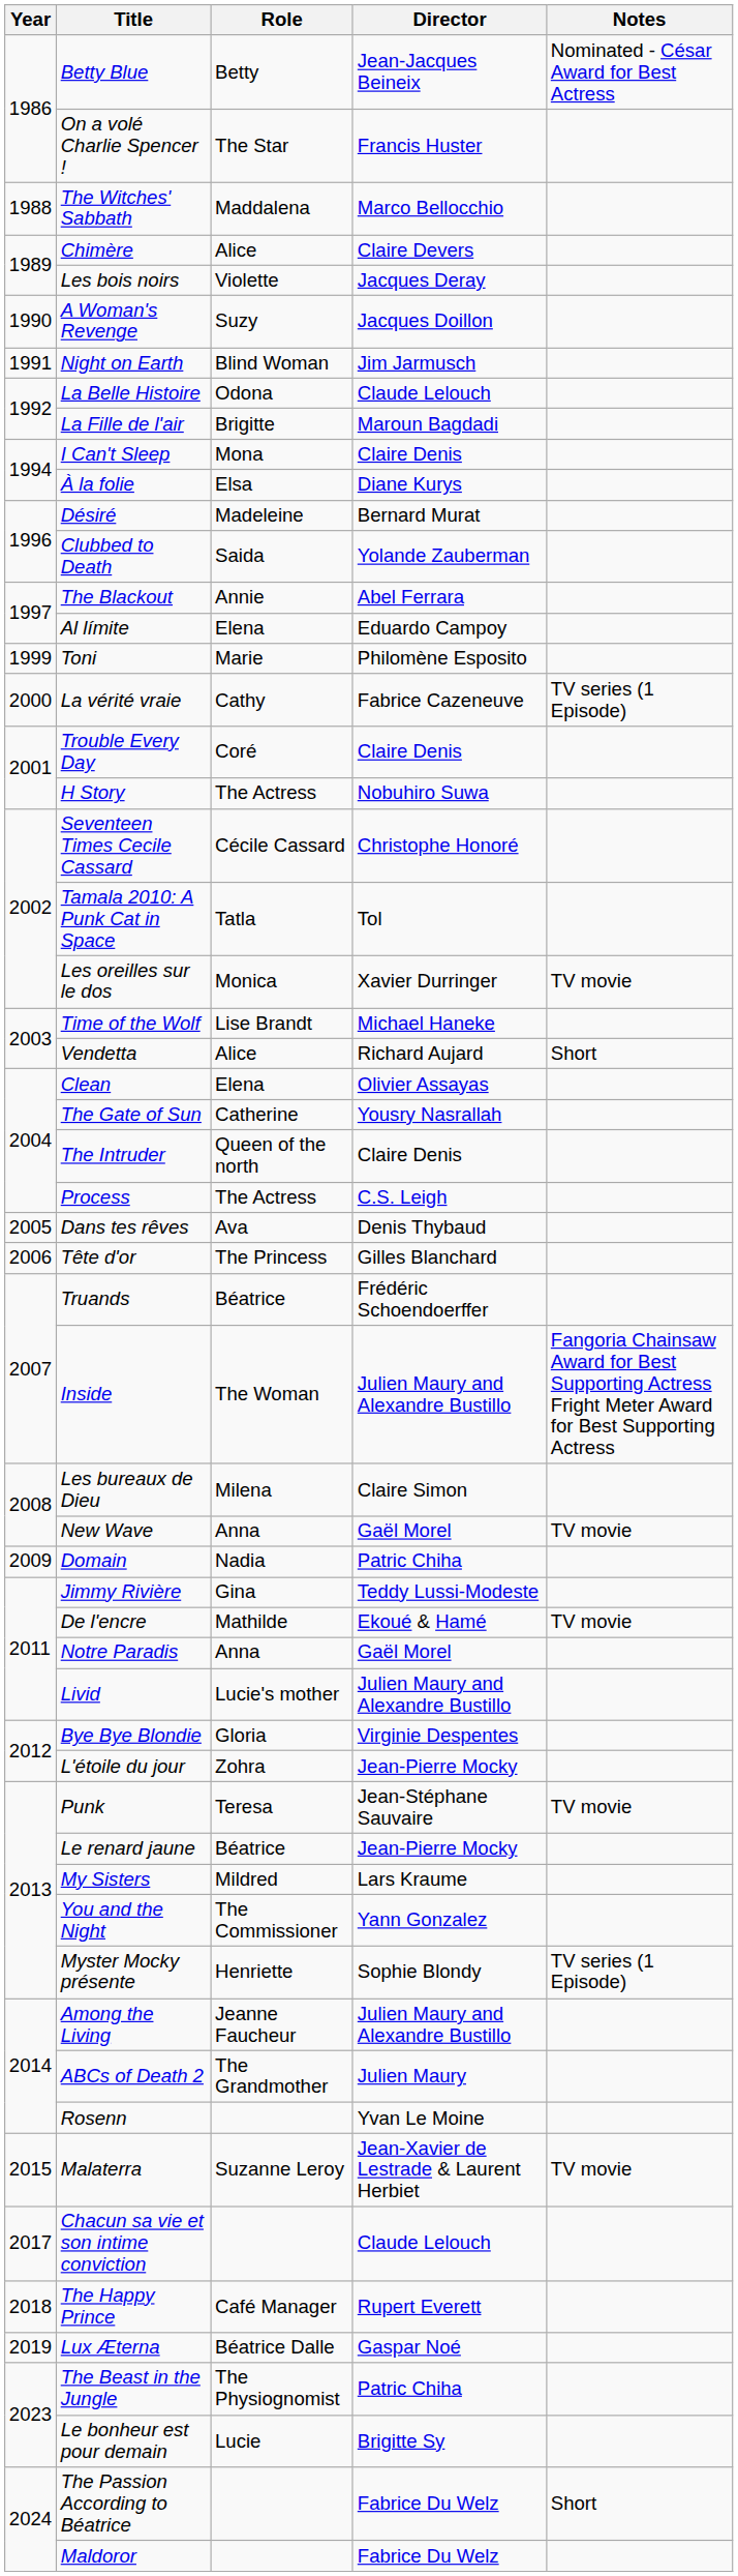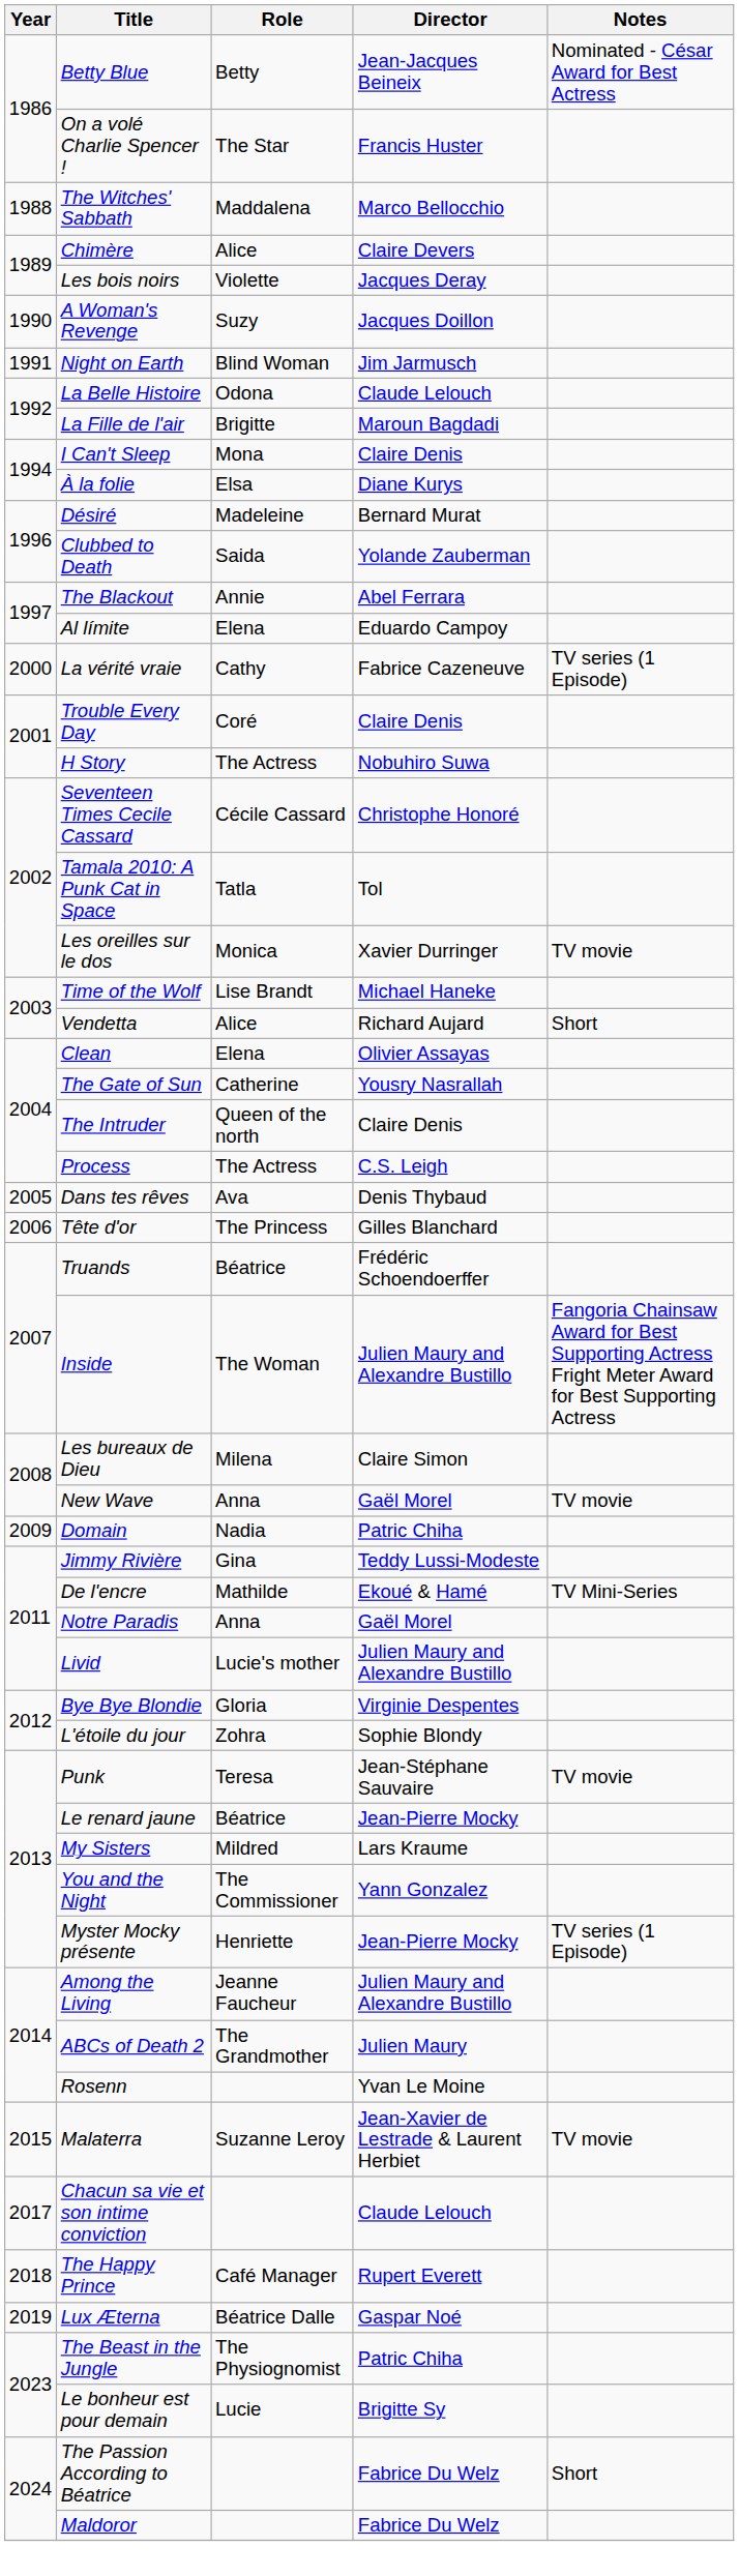- row: 1999 | Toni | Marie | Philomène Esposito
De l'encre | Notes: TV movie -> TV Mini-Series
L'étoile du jour | Director: Jean-Pierre Mocky -> Sophie Blondy
Myster Mocky présente | Director: Sophie Blondy -> Jean-Pierre Mocky
